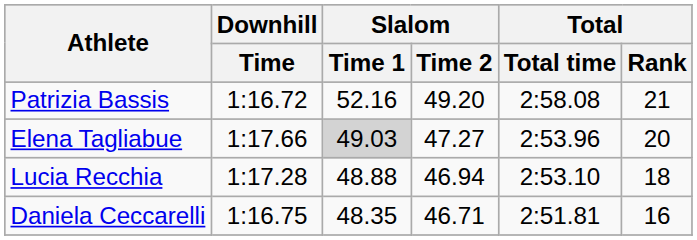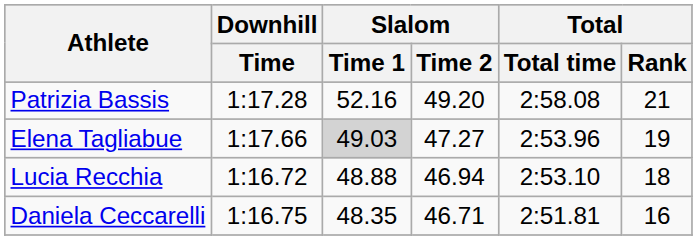Patrizia Bassis | Downhill / Time: 1:16.72 -> 1:17.28
Elena Tagliabue | Total / Rank: 20 -> 19
Lucia Recchia | Downhill / Time: 1:17.28 -> 1:16.72
